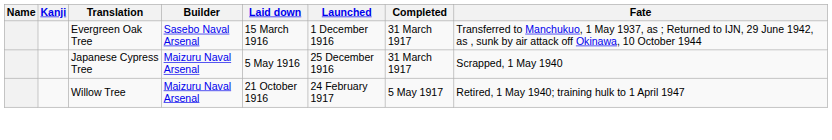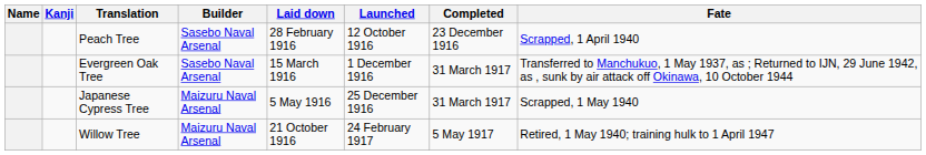+ row: Peach Tree | Sasebo Naval Arsenal | 28 February 1916 | 12 October 1916 | 23 December 1916 | Scrapped, 1 April 1940
